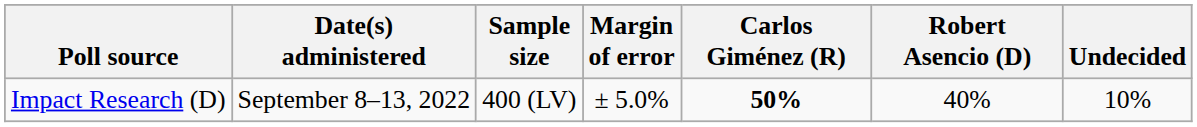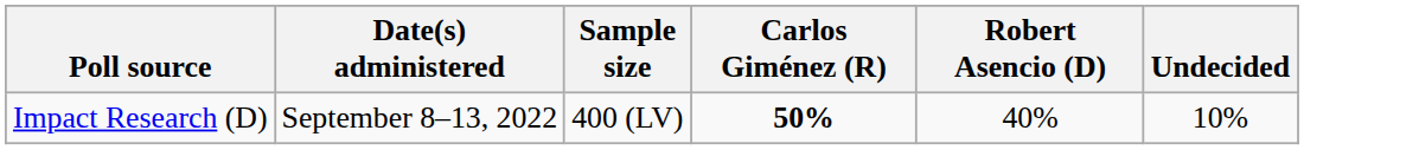- column: Margin of error | ± 5.0%
